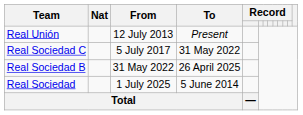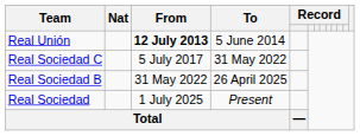Real Unión | From: normal -> bold
Real Unión | To: Present -> 5 June 2014
Real Sociedad | To: 5 June 2014 -> Present
